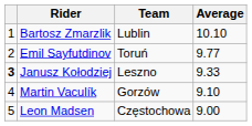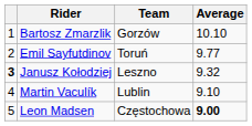Bartosz Zmarzlik | Team: Lublin -> Gorzów
Janusz Kołodziej | Average: 9.33 -> 9.32
Martin Vaculík | Team: Gorzów -> Lublin
Leon Madsen | Average: normal -> bold
